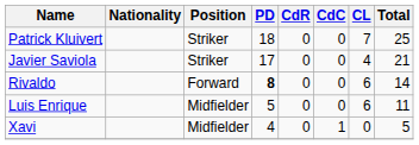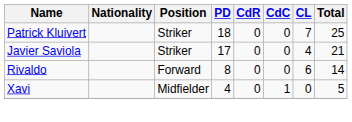Rivaldo | PD: bold -> normal
- row: Luis Enrique | Midfielder | 5 | 0 | 0 | 6 | 11
